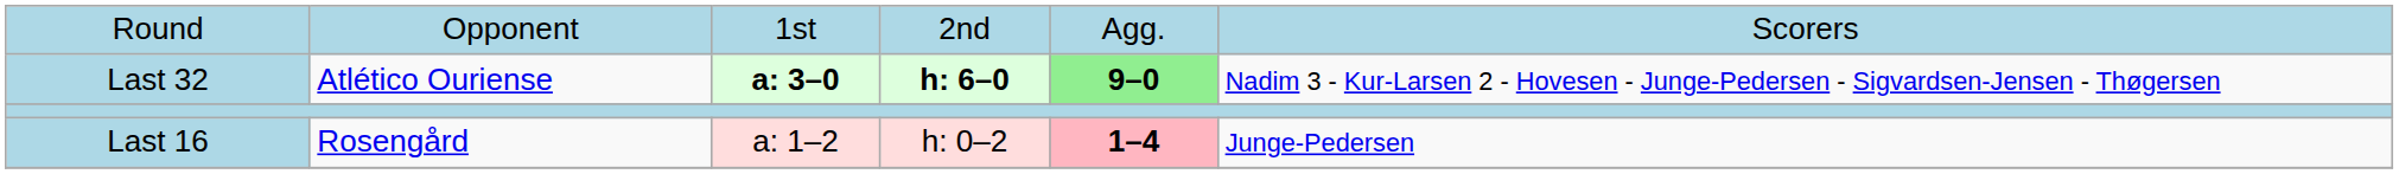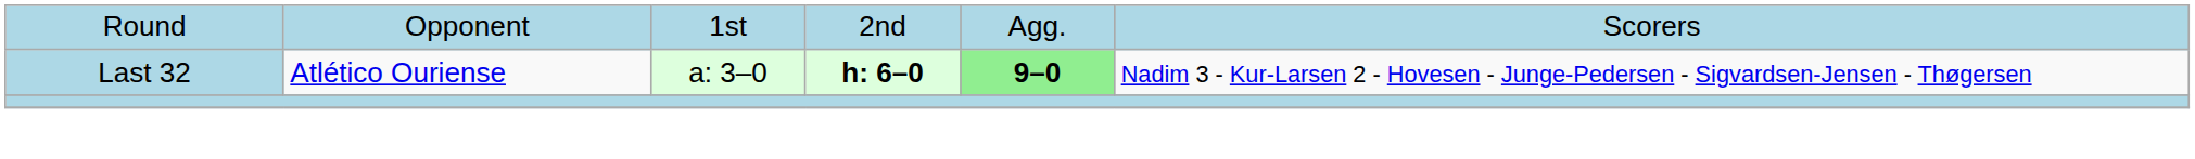Last 32 | column 3: bold -> normal
- row: Last 16 | Rosengård | a: 1–2 | h: 0–2 | 1–4 | Junge-Pedersen
